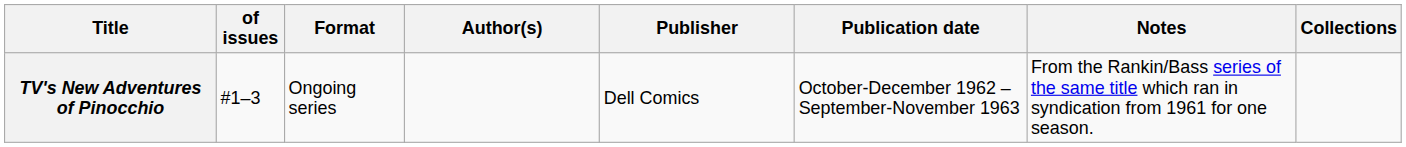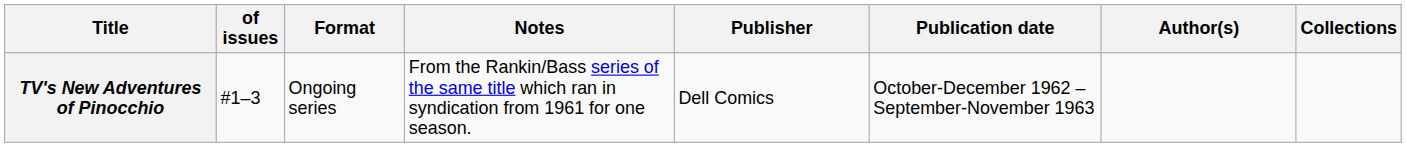columns swapped: Author(s) <-> Notes
